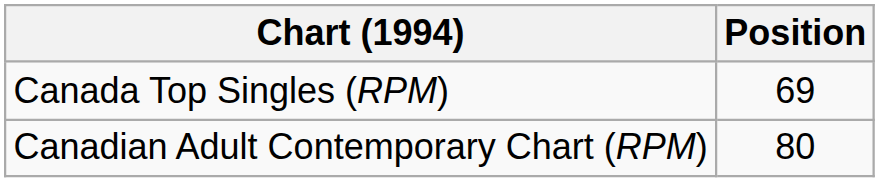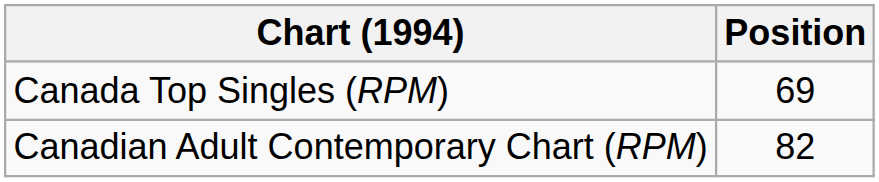Canadian Adult Contemporary Chart (RPM) | Position: 80 -> 82
